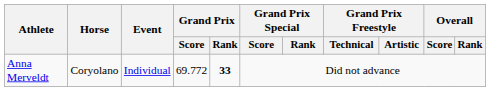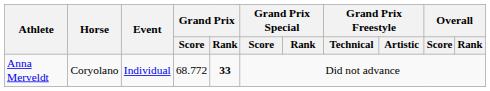Anna Merveldt | Grand Prix / Score: 69.772 -> 68.772
